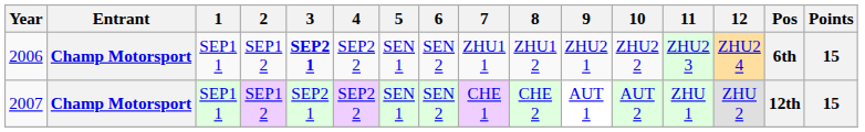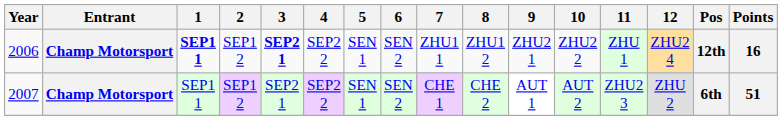2006 | 1: normal -> bold
2006 | 11: ZHU2 3 -> ZHU 1
2006 | Pos: 6th -> 12th
2006 | Points: 15 -> 16
2007 | 11: ZHU 1 -> ZHU2 3
2007 | Pos: 12th -> 6th
2007 | Points: 15 -> 51
